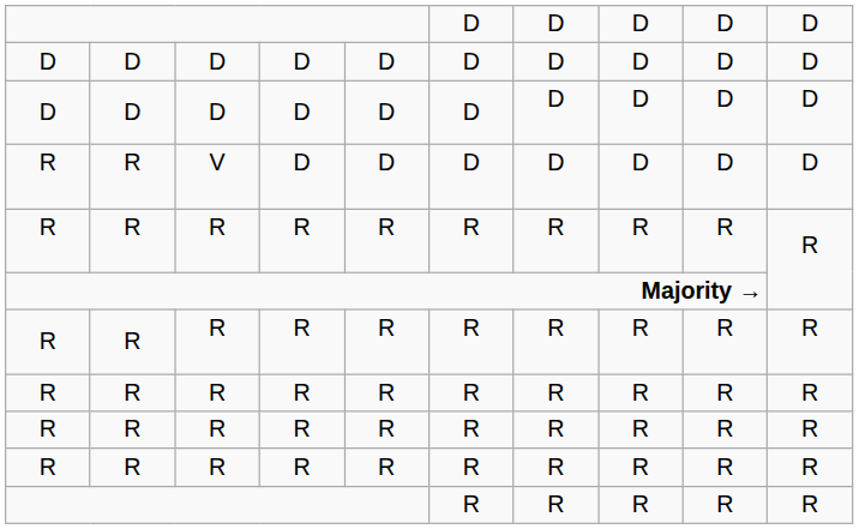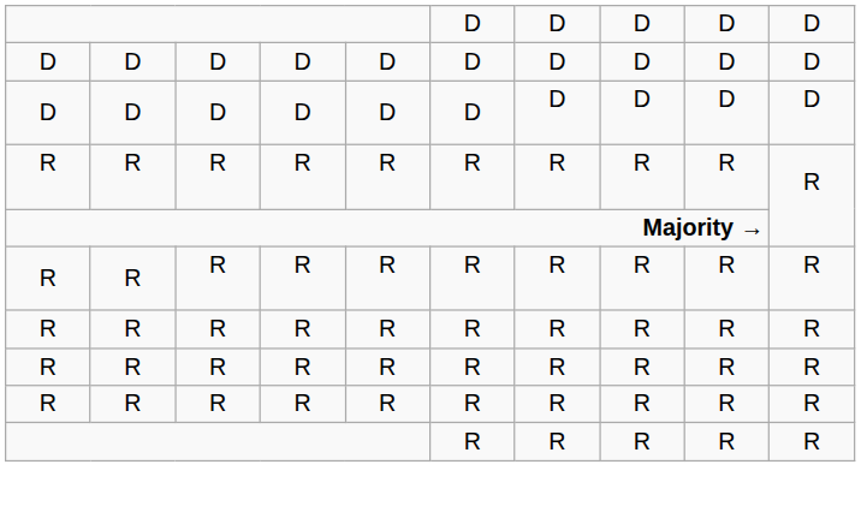- row: R | R | V | D | D | D | D | D | D | D
